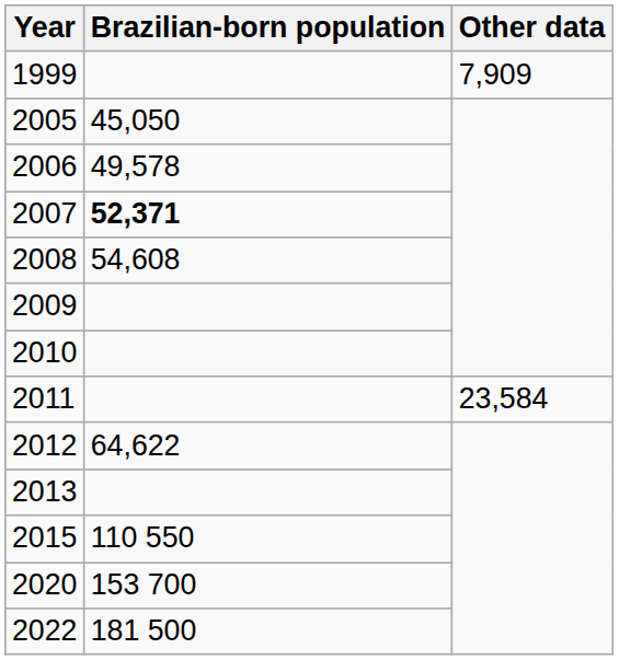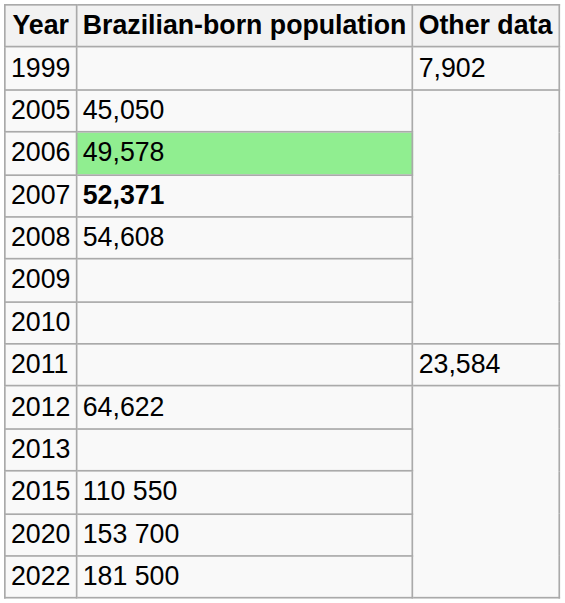1999 | Other data: 7,909 -> 7,902
2006 | Brazilian-born population: no background -> lightgreen background
